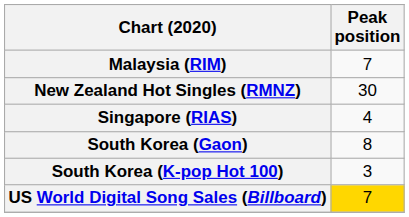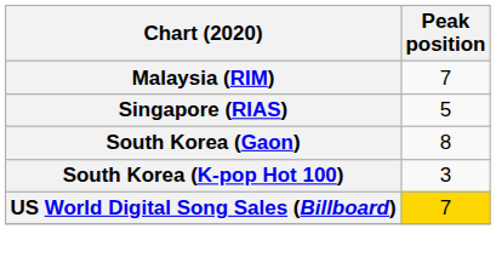- row: New Zealand Hot Singles (RMNZ) | 30
Singapore (RIAS) | Peak position: 4 -> 5
